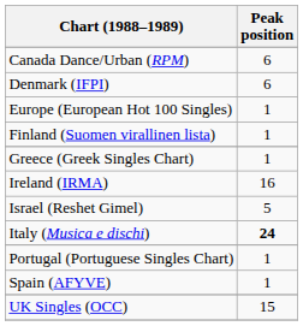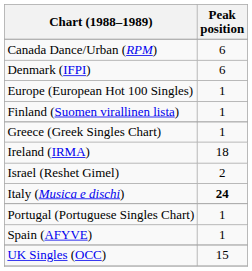Ireland (IRMA) | Peak position: 16 -> 18
Israel (Reshet Gimel) | Peak position: 5 -> 2
